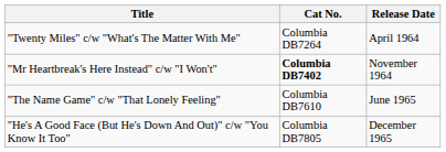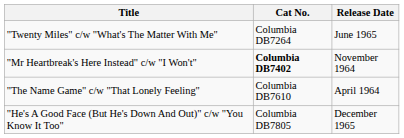"Twenty Miles" c/w "What's The Matter With Me" | Release Date: April 1964 -> June 1965
"The Name Game" c/w "That Lonely Feeling" | Release Date: June 1965 -> April 1964
